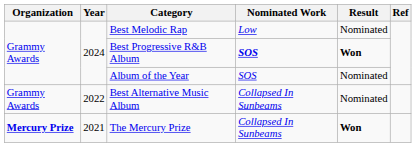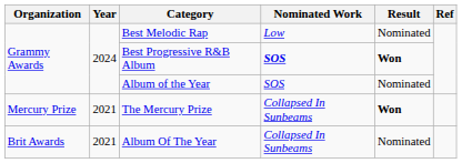- row: Grammy Awards | 2022 | Best Alternative Music Album | Collapsed In Sunbeams | Nominated
The Mercury Prize | Organization: bold -> normal
+ row: Brit Awards | 2021 | Album Of The Year | Collapsed In Sunbeams | Nominated
